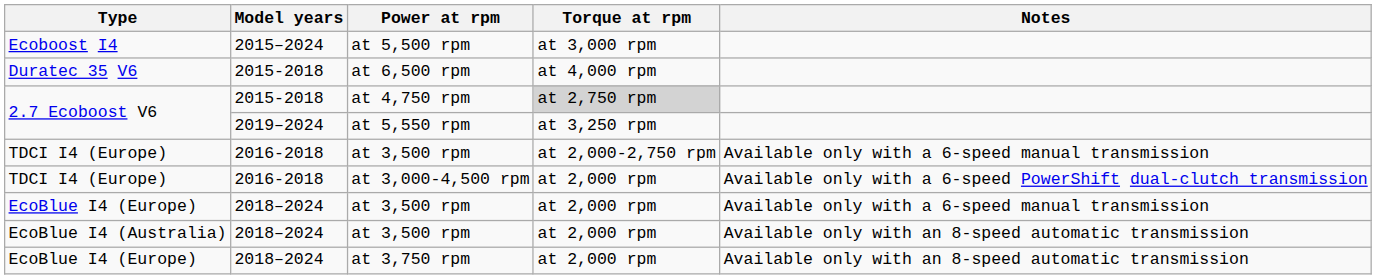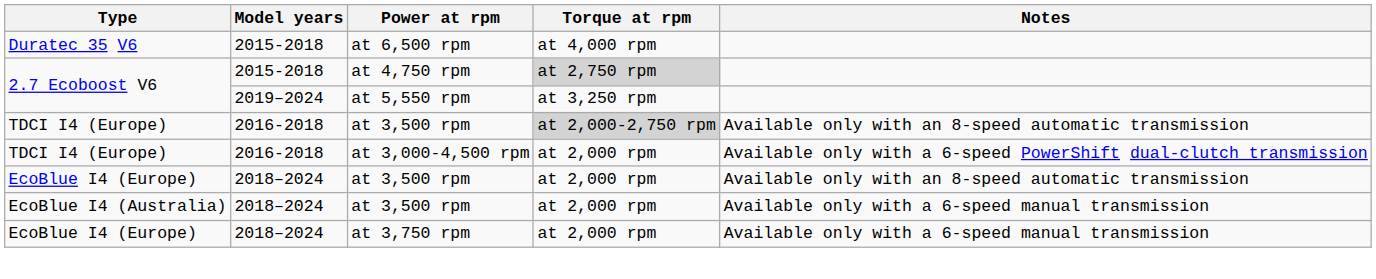- row: Ecoboost I4 | 2015–2024 | at 5,500 rpm | at 3,000 rpm
TDCI I4 (Europe) / at 3,500 rpm | Torque at rpm: no background -> lightgrey background
TDCI I4 (Europe) / at 3,500 rpm | Notes: Available only with a 6-speed manual transmission -> Available only with an 8-speed automatic transmission
EcoBlue I4 (Europe) / at 3,500 rpm | Notes: Available only with a 6-speed manual transmission -> Available only with an 8-speed automatic transmission
EcoBlue I4 (Australia) / at 3,500 rpm | Notes: Available only with an 8-speed automatic transmission -> Available only with a 6-speed manual transmission
at 3,750 rpm | Notes: Available only with an 8-speed automatic transmission -> Available only with a 6-speed manual transmission
